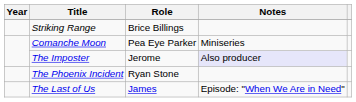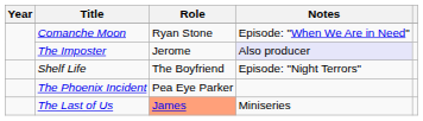- row: Striking Range | Brice Billings
Comanche Moon | Role: Pea Eye Parker -> Ryan Stone
Comanche Moon | Notes: Miniseries -> Episode: "When We Are in Need"
+ row: Shelf Life | The Boyfriend | Episode: "Night Terrors"
The Phoenix Incident | Role: Ryan Stone -> Pea Eye Parker
The Last of Us | Role: no background -> lightsalmon background
The Last of Us | Notes: Episode: "When We Are in Need" -> Miniseries
